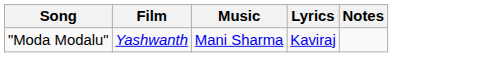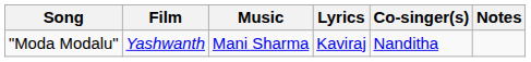+ column: Co-singer(s) | Nanditha
